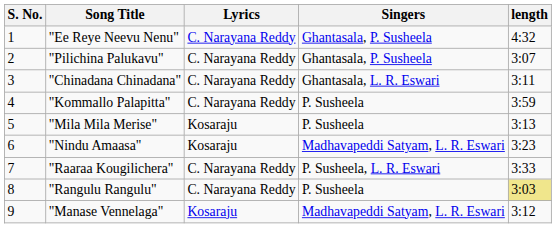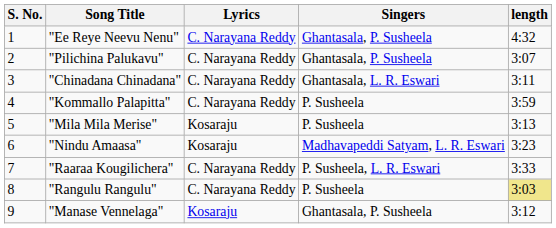"Manase Vennelaga" | Singers: Madhavapeddi Satyam, L. R. Eswari -> Ghantasala, P. Susheela
